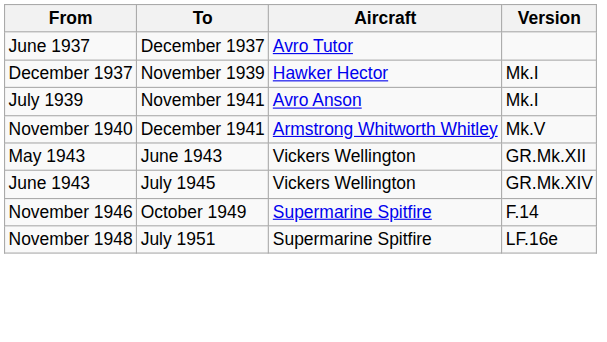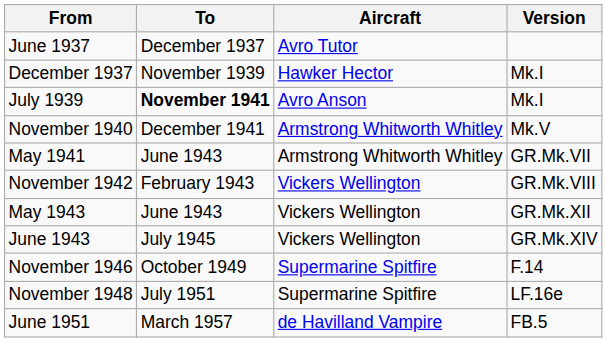July 1939 | To: normal -> bold
+ row: May 1941 | June 1943 | Armstrong Whitworth Whitley | GR.Mk.VII
+ row: November 1942 | February 1943 | Vickers Wellington | GR.Mk.VIII
+ row: June 1951 | March 1957 | de Havilland Vampire | FB.5
